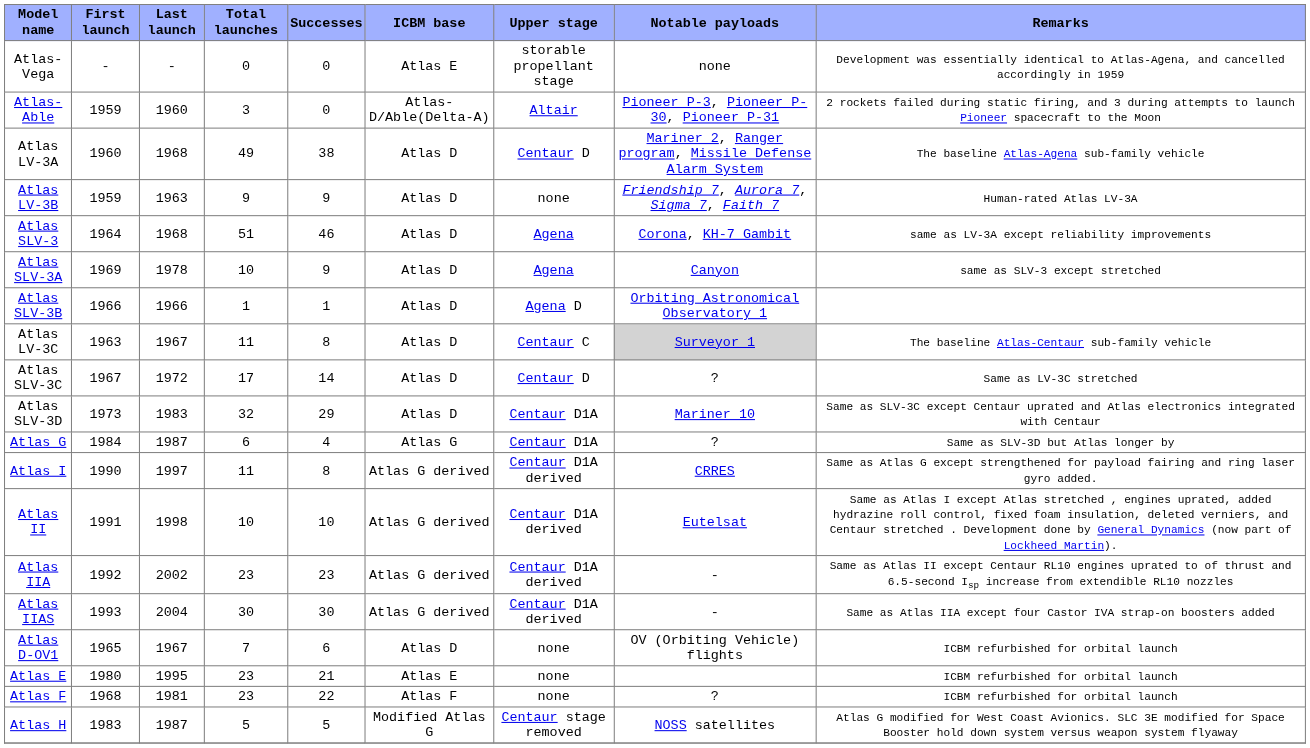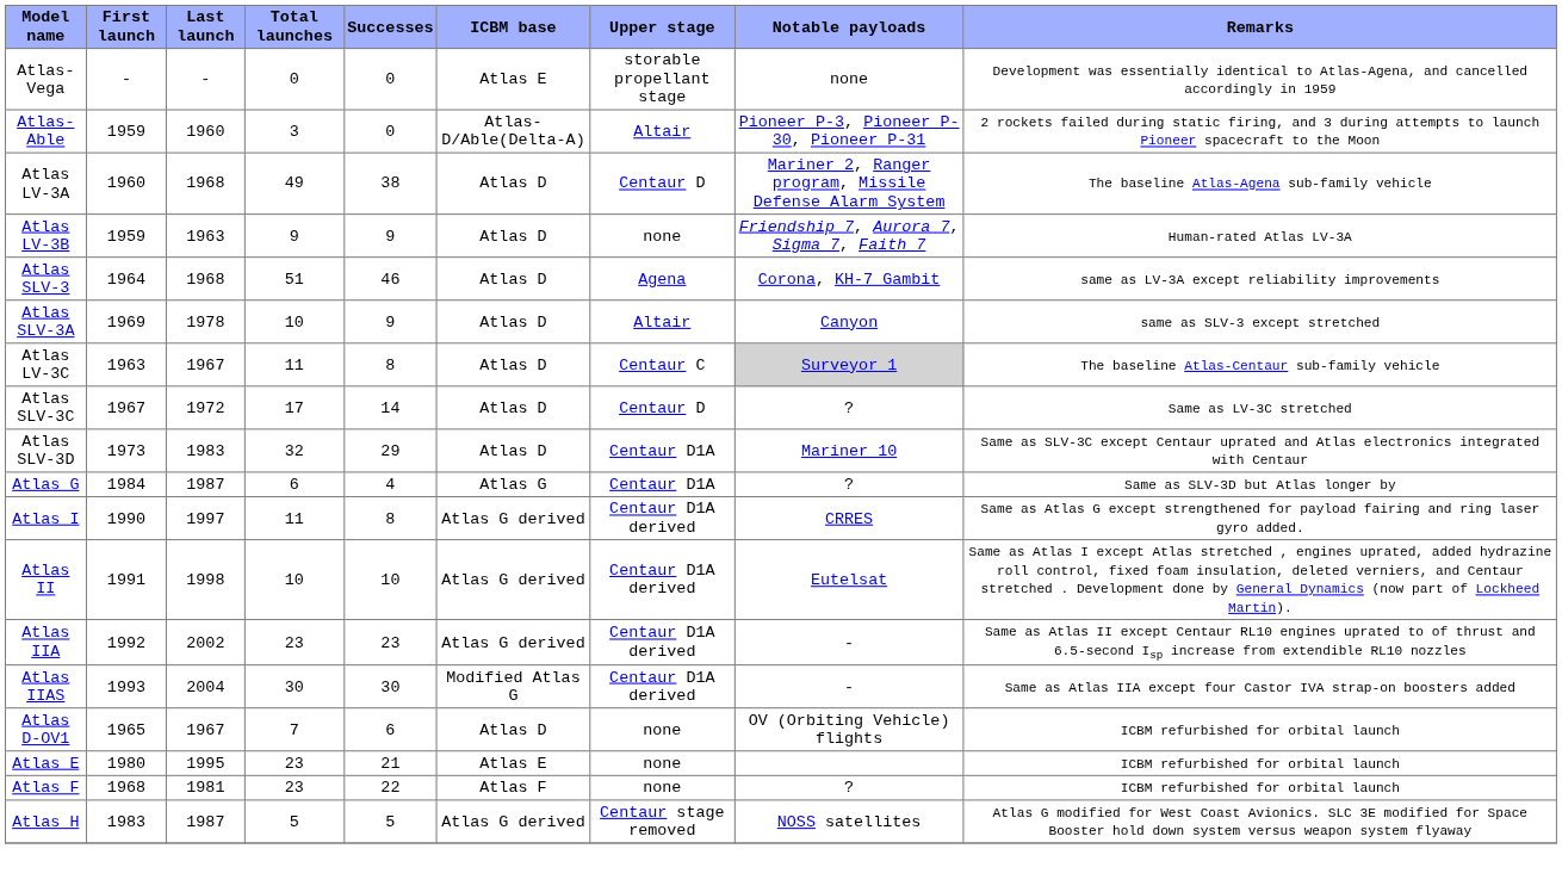Atlas SLV-3A | Upper stage: Agena -> Altair
- row: Atlas SLV-3B | 1966 | 1966 | 1 | 1 | Atlas D | Agena D | Orbiting Astronomical Observatory 1
Atlas IIAS | ICBM base: Atlas G derived -> Modified Atlas G
Atlas H | ICBM base: Modified Atlas G -> Atlas G derived
